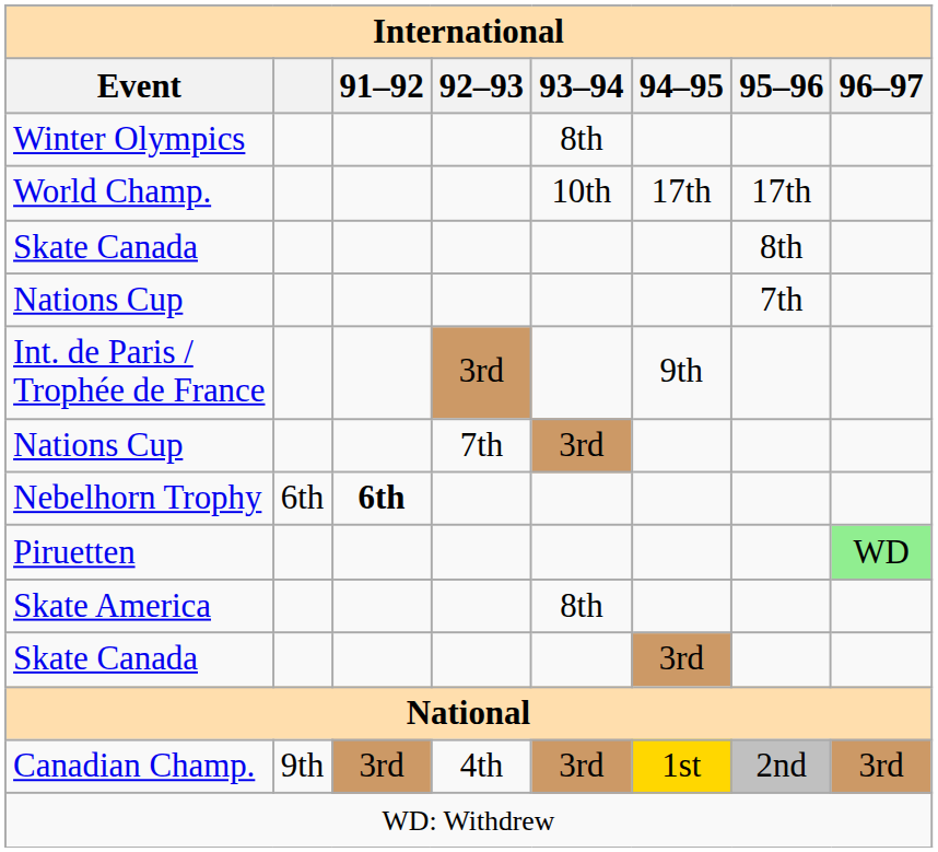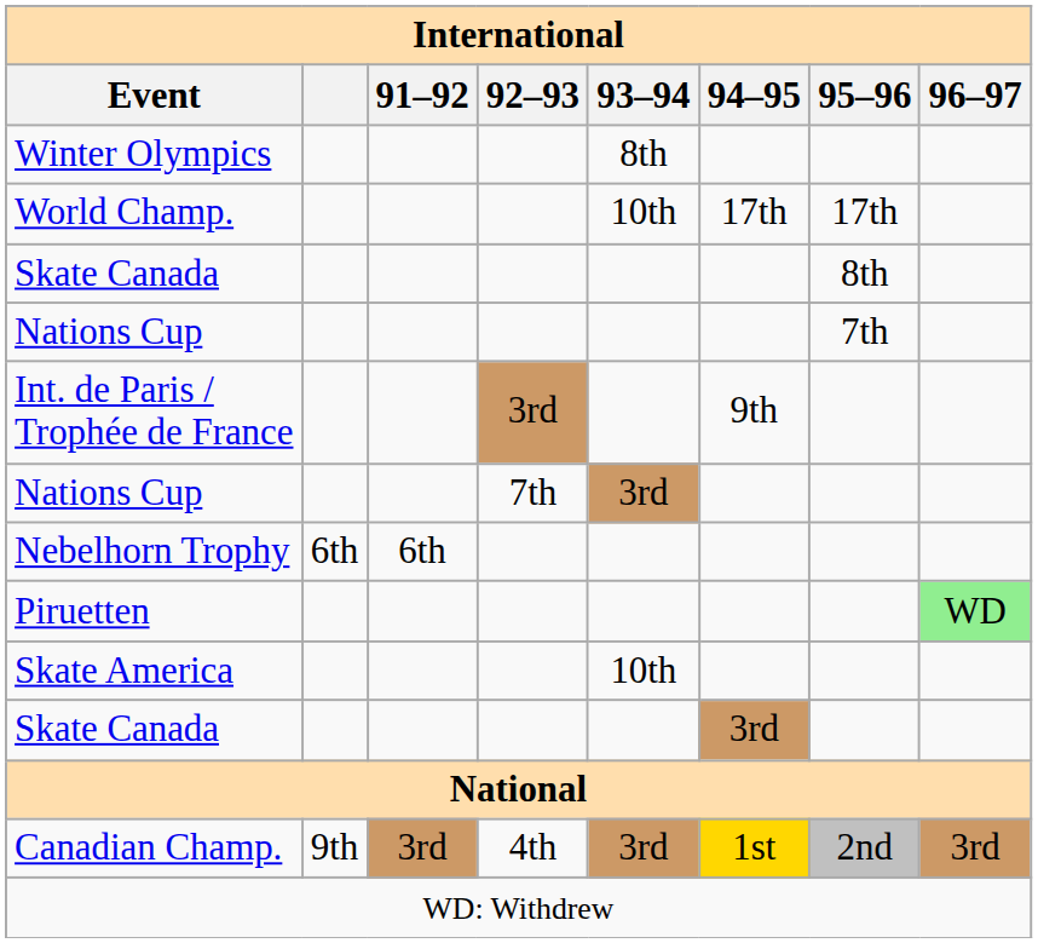Nebelhorn Trophy | 91–92: bold -> normal
Skate America | 93–94: 8th -> 10th
